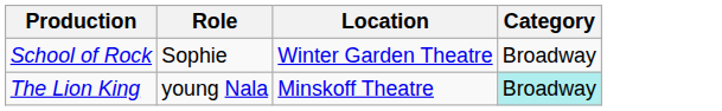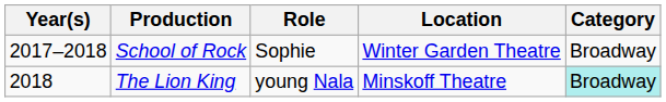+ column: Year(s) | 2017–2018 | 2018
